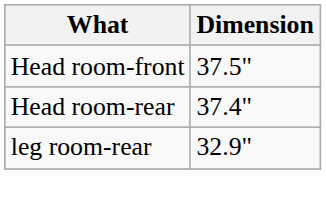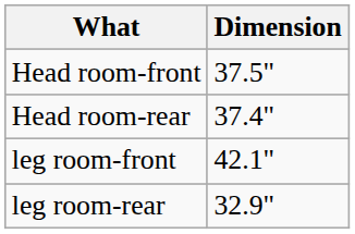+ row: leg room-front | 42.1"
